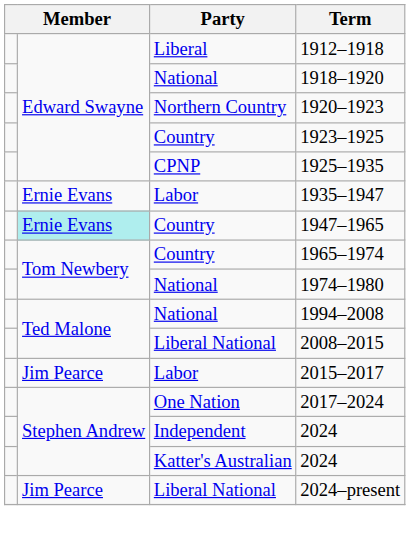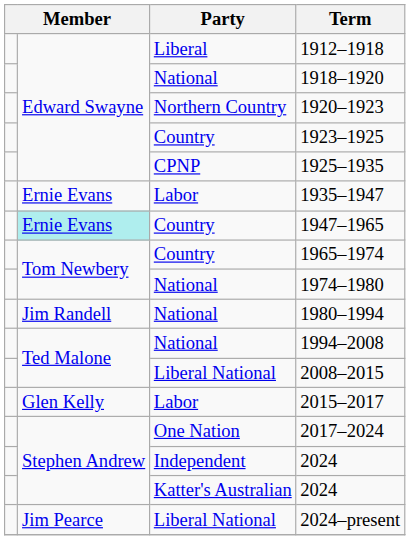+ row: Jim Randell | National | 1980–1994
2015–2017 | column 2: Jim Pearce -> Glen Kelly
